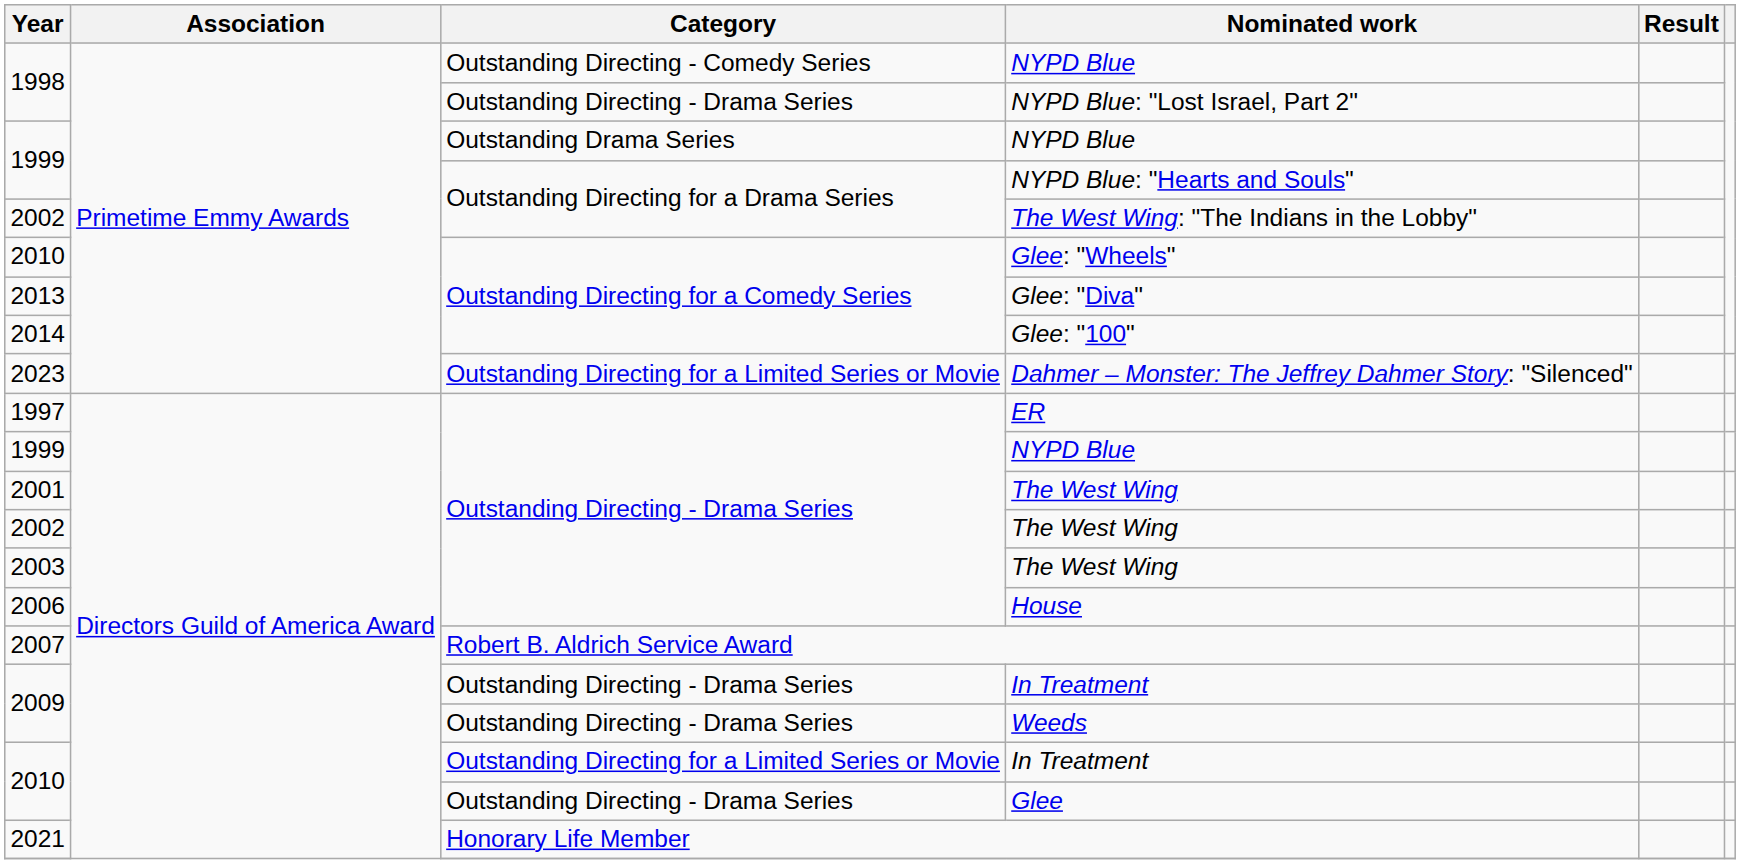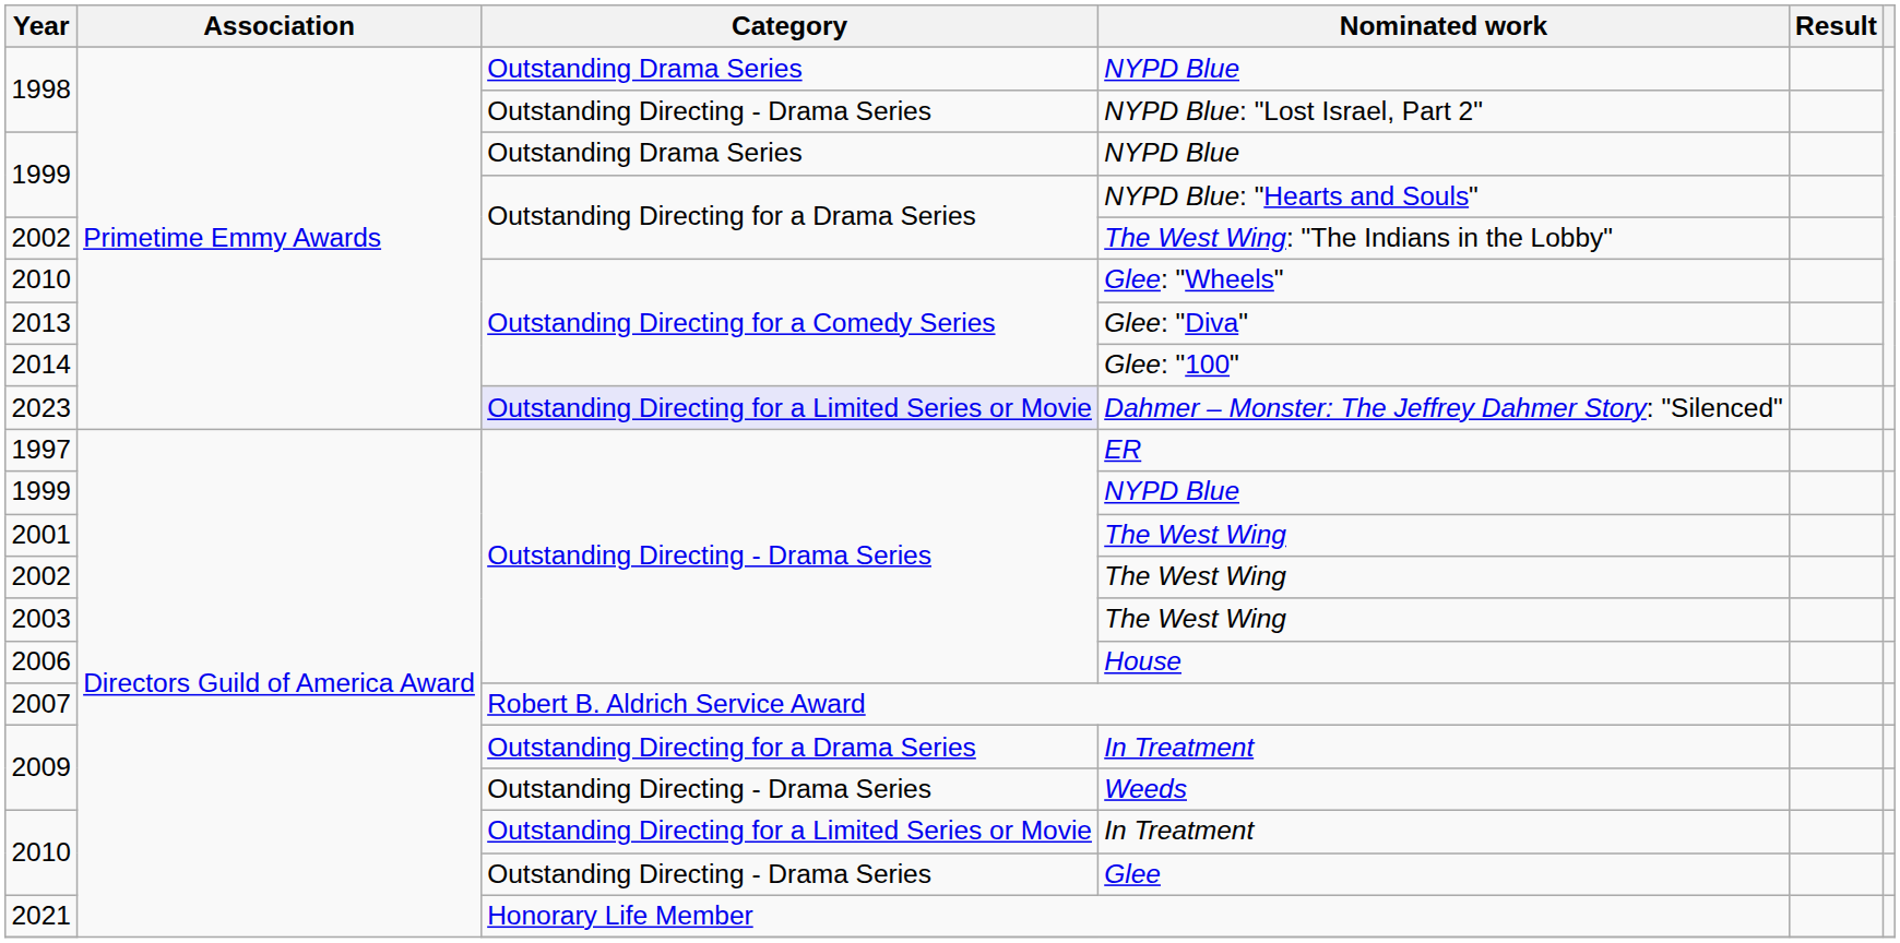1998 / NYPD Blue | Category: Outstanding Directing - Comedy Series -> Outstanding Drama Series
Dahmer – Monster: The Jeffrey Dahmer Story: "Silenced" | Category: no background -> lavender background
2009 / In Treatment | Category: Outstanding Directing - Drama Series -> Outstanding Directing for a Drama Series
